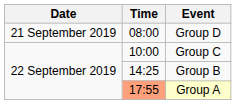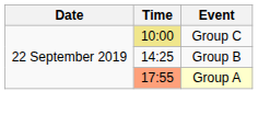- row: 21 September 2019 | 08:00 | Group D
Group C | Time: no background -> khaki background
